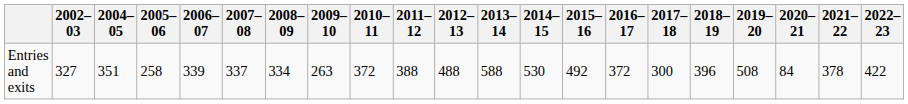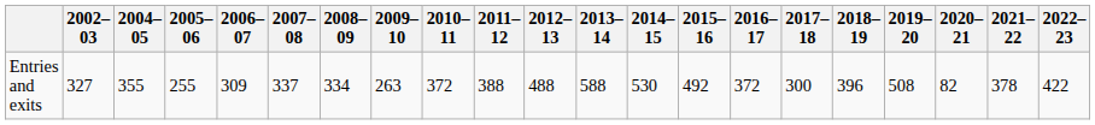Entries and exits | 2004–05: 351 -> 355
Entries and exits | 2005–06: 258 -> 255
Entries and exits | 2006–07: 339 -> 309
Entries and exits | 2020–21: 84 -> 82
